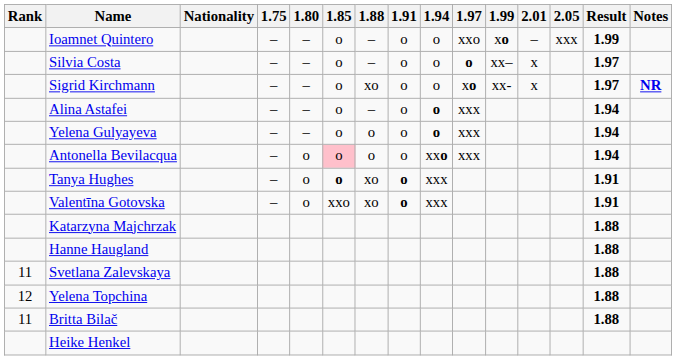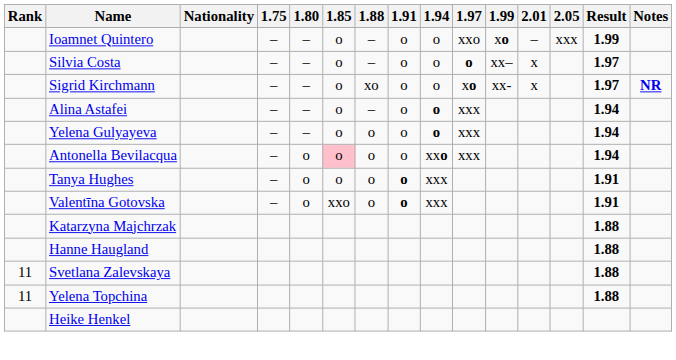Tanya Hughes | 1.85: bold -> normal
Tanya Hughes | 1.88: xo -> o
Valentīna Gotovska | 1.88: xo -> o
Yelena Topchina | Rank: 12 -> 11
- row: 11 | Britta Bilač | 1.88
